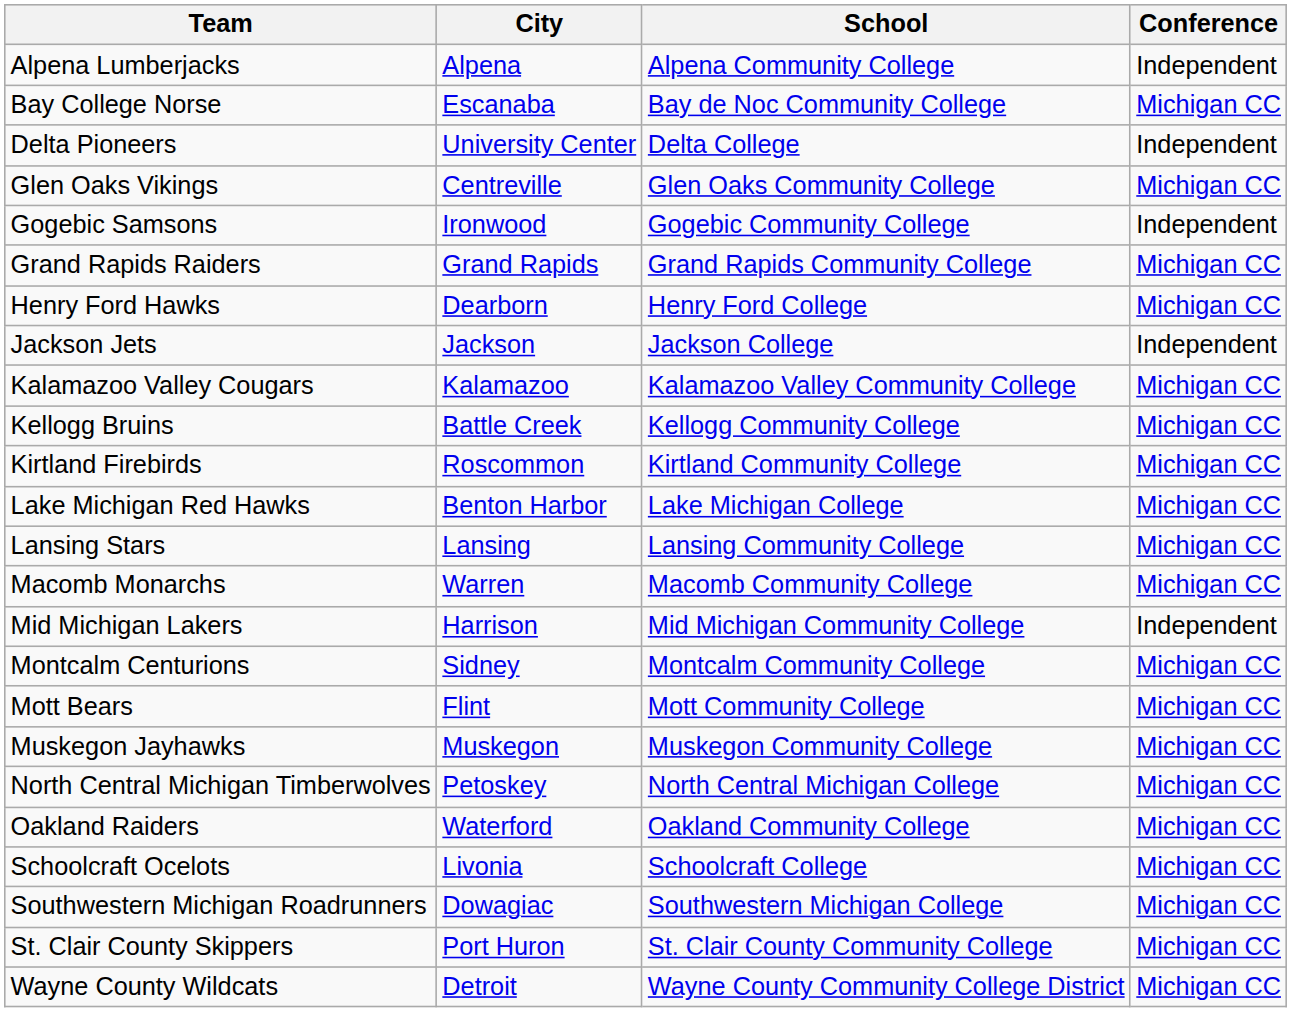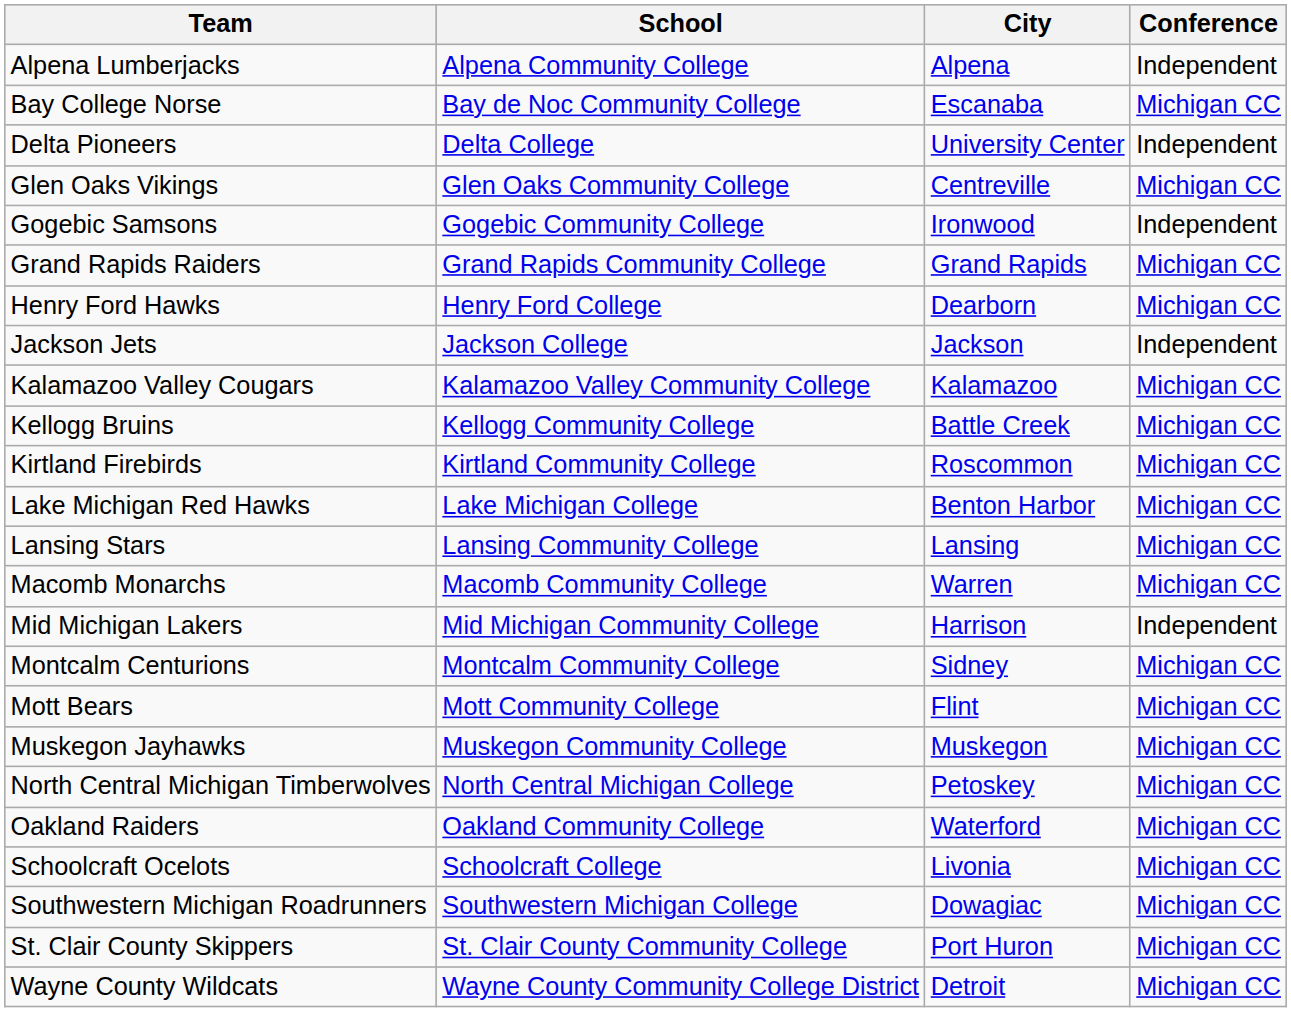columns swapped: School <-> City
